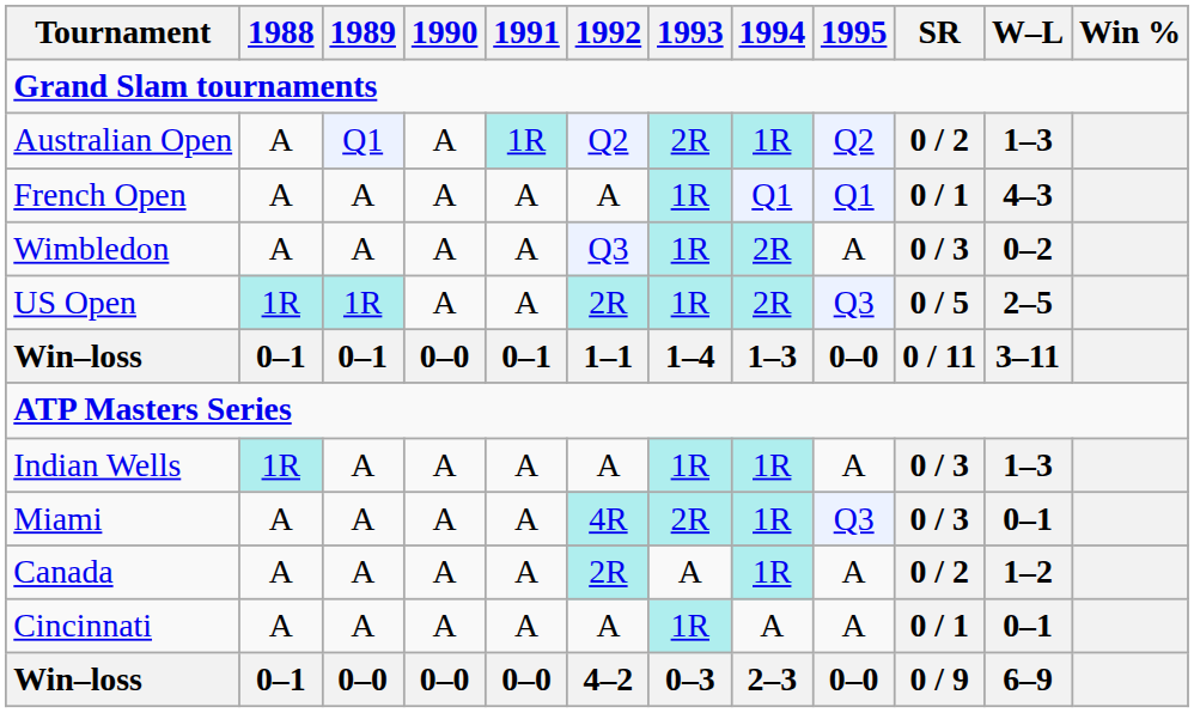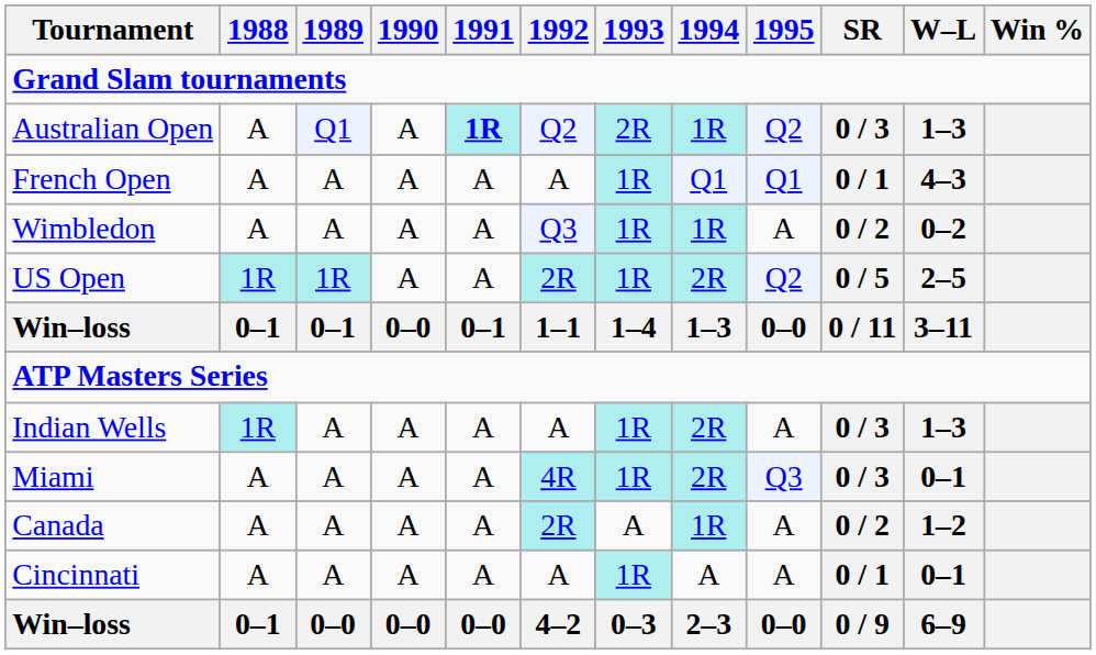Australian Open | 1991: normal -> bold
Australian Open | SR: 0 / 2 -> 0 / 3
Wimbledon | 1994: 2R -> 1R
Wimbledon | SR: 0 / 3 -> 0 / 2
US Open | 1995: Q3 -> Q2
Indian Wells | 1994: 1R -> 2R
Miami | 1993: 2R -> 1R
Miami | 1994: 1R -> 2R
